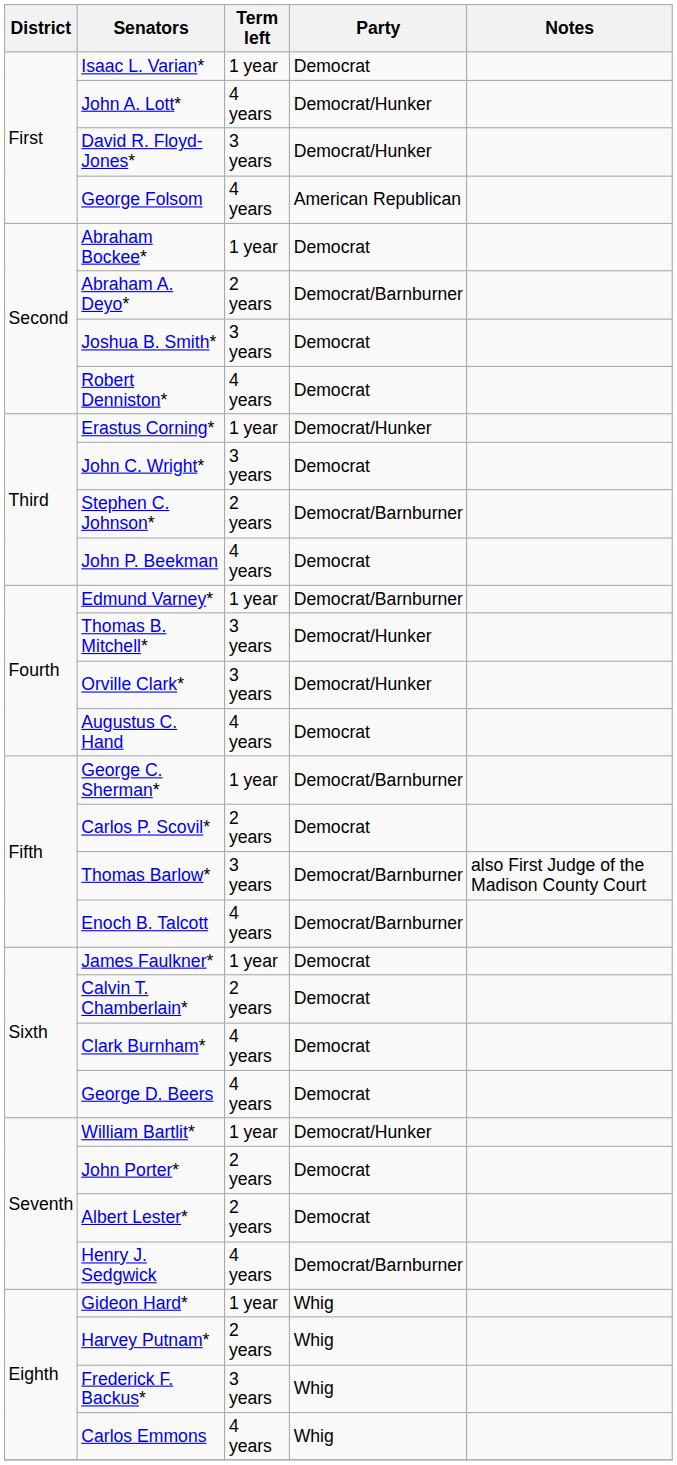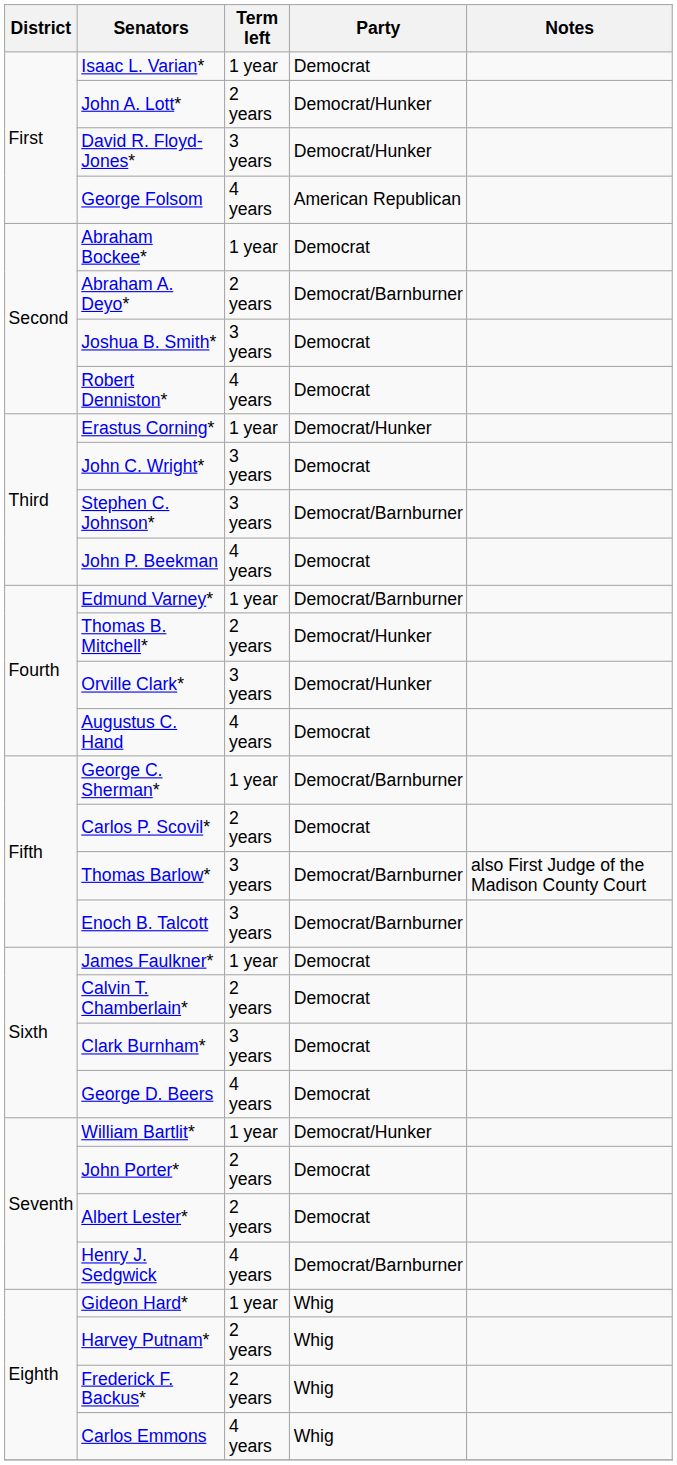John A. Lott* | Term left: 4 years -> 2 years
Stephen C. Johnson* | Term left: 2 years -> 3 years
Thomas B. Mitchell* | Term left: 3 years -> 2 years
Enoch B. Talcott | Term left: 4 years -> 3 years
Clark Burnham* | Term left: 4 years -> 3 years
Frederick F. Backus* | Term left: 3 years -> 2 years
